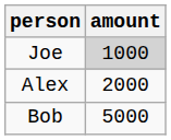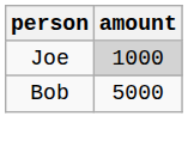- row: Alex | 2000
